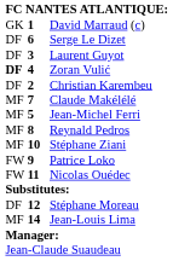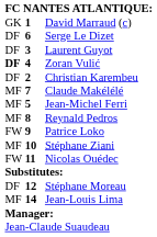rows swapped: Stéphane Ziani <-> Patrice Loko
